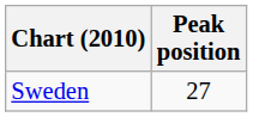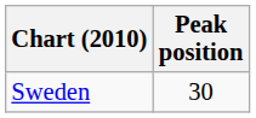Sweden | Peak position: 27 -> 30
